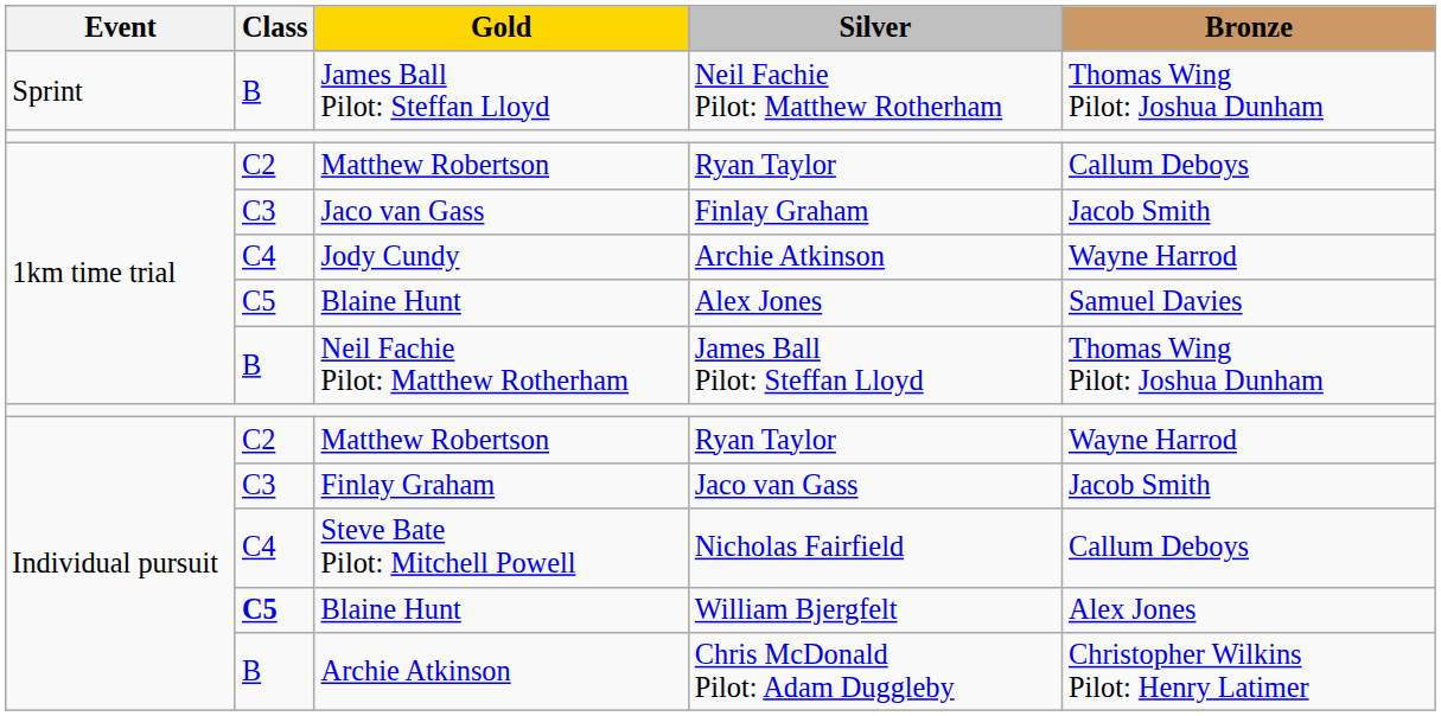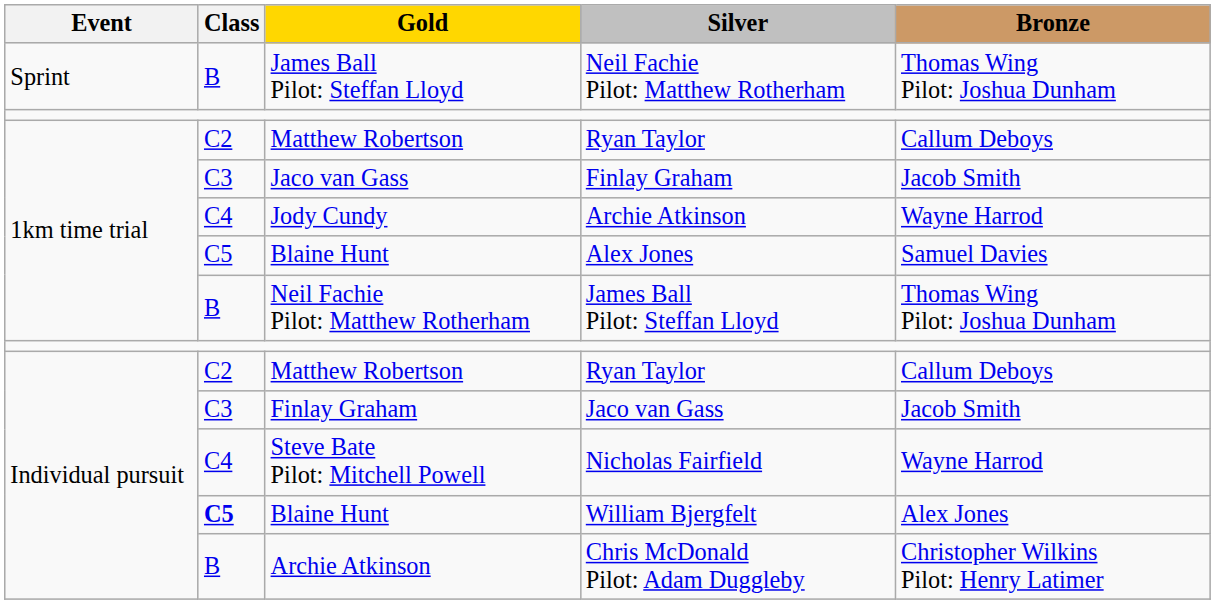Individual pursuit / Ryan Taylor | Bronze: Wayne Harrod -> Callum Deboys
Nicholas Fairfield | Bronze: Callum Deboys -> Wayne Harrod
